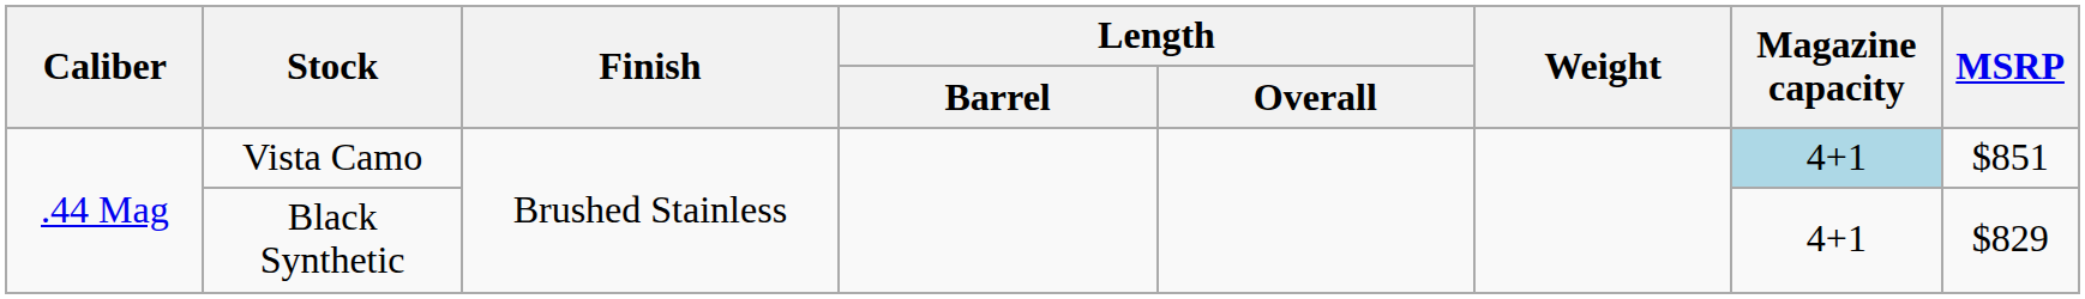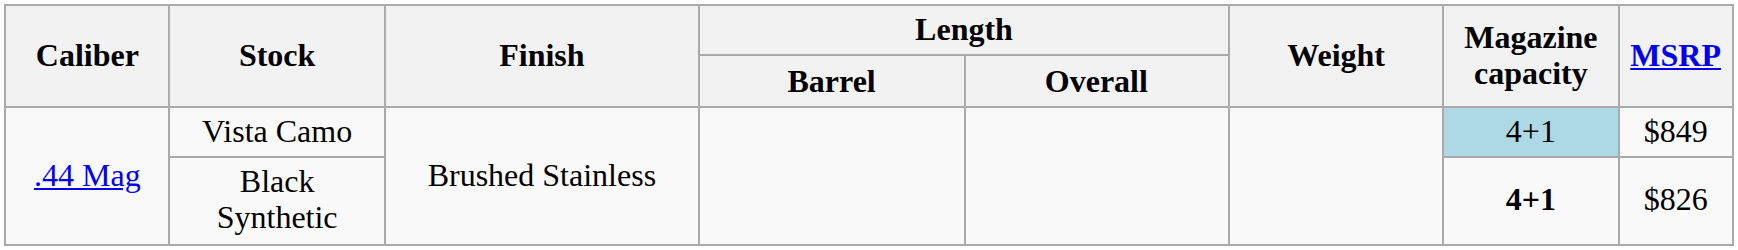Vista Camo | MSRP: $851 -> $849
Black Synthetic | Magazine capacity: normal -> bold
Black Synthetic | MSRP: $829 -> $826
